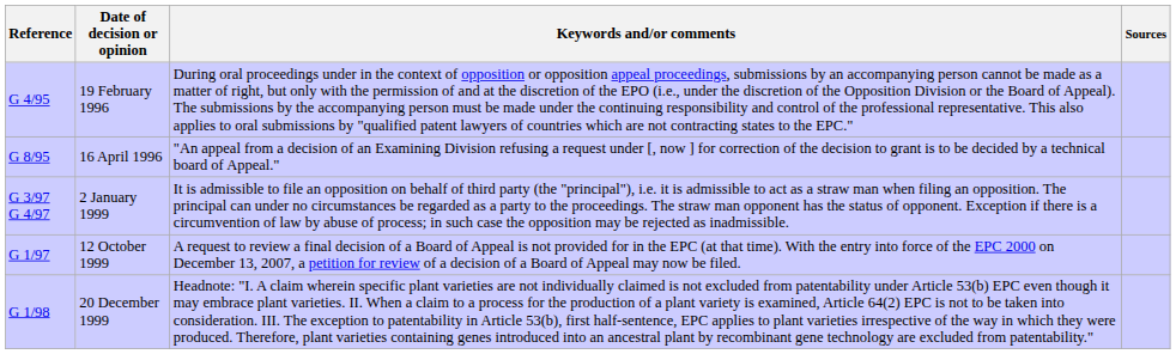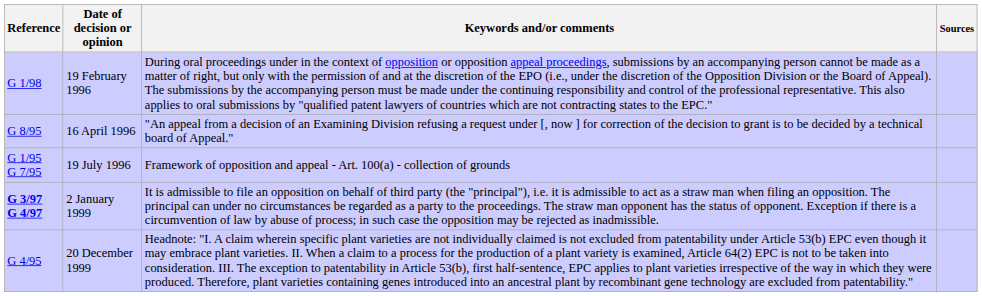19 February 1996 | Reference: G 4/95 -> G 1/98
+ row: G 1/95 G 7/95 | 19 July 1996 | Framework of opposition and appeal - Art. 100(a) - collection of grounds
2 January 1999 | Reference: normal -> bold
- row: G 1/97 | 12 October 1999 | A request to review a final decision of a Board of Appeal is not provided for in the EPC (at that time). With the entry into force of the EPC 2000 on December 13, 2007, a petition for review of a decision of a Board of Appeal may now be filed.
20 December 1999 | Reference: G 1/98 -> G 4/95
